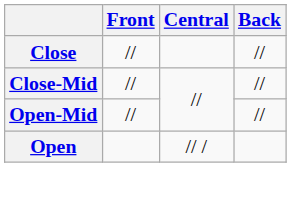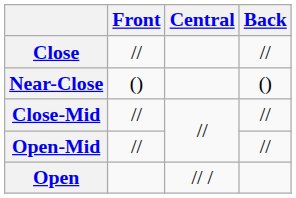+ row: Near-Close | () | ()
